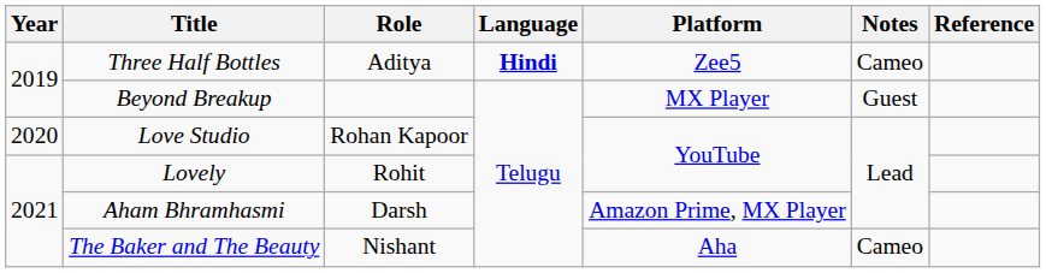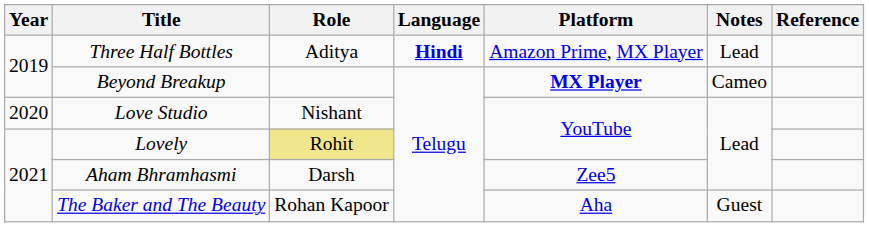Three Half Bottles | Platform: Zee5 -> Amazon Prime, MX Player
Three Half Bottles | Notes: Cameo -> Lead
Beyond Breakup | Platform: normal -> bold
Beyond Breakup | Notes: Guest -> Cameo
Love Studio | Role: Rohan Kapoor -> Nishant
Lovely | Role: no background -> khaki background
Aham Bhramhasmi | Platform: Amazon Prime, MX Player -> Zee5
The Baker and The Beauty | Role: Nishant -> Rohan Kapoor
The Baker and The Beauty | Notes: Cameo -> Guest
